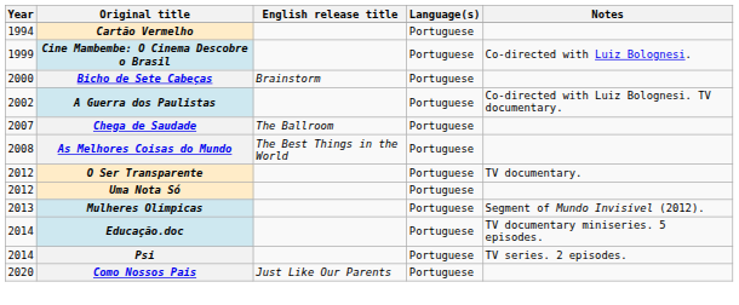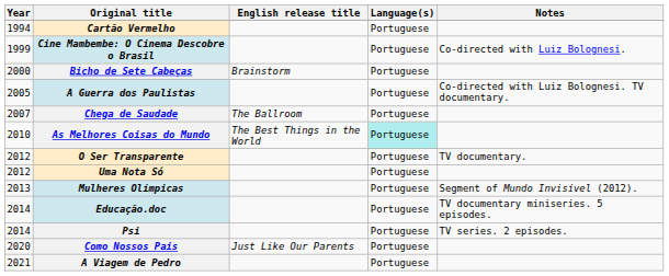A Guerra dos Paulistas | Year: 2002 -> 2005
As Melhores Coisas do Mundo | Year: 2008 -> 2010
As Melhores Coisas do Mundo | Language(s): no background -> paleturquoise background
+ row: 2021 | A Viagem de Pedro | Portuguese
